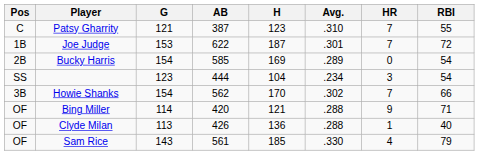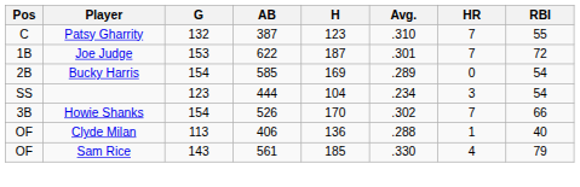Patsy Gharrity | G: 121 -> 132
Howie Shanks | AB: 562 -> 526
- row: OF | Bing Miller | 114 | 420 | 121 | .288 | 9 | 71
Clyde Milan | AB: 426 -> 406
